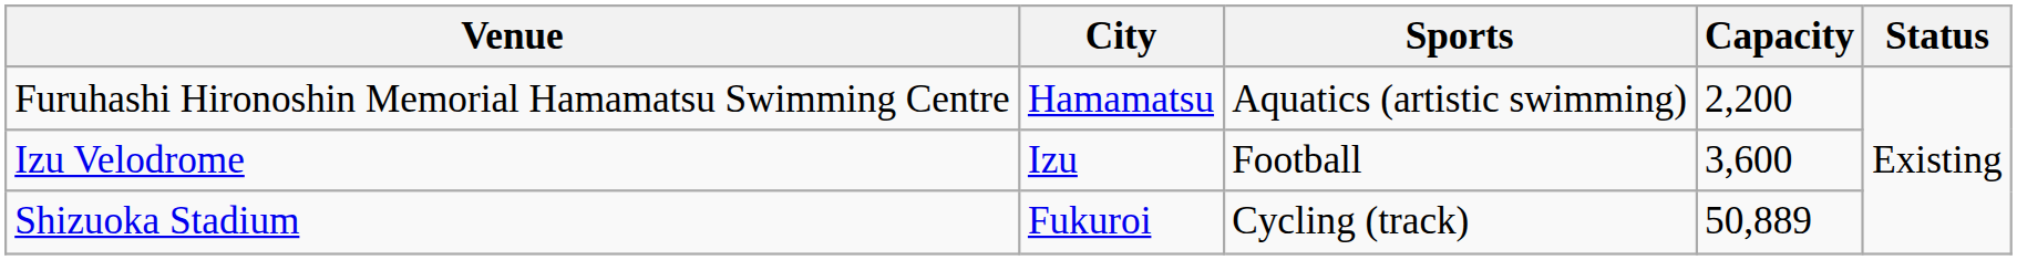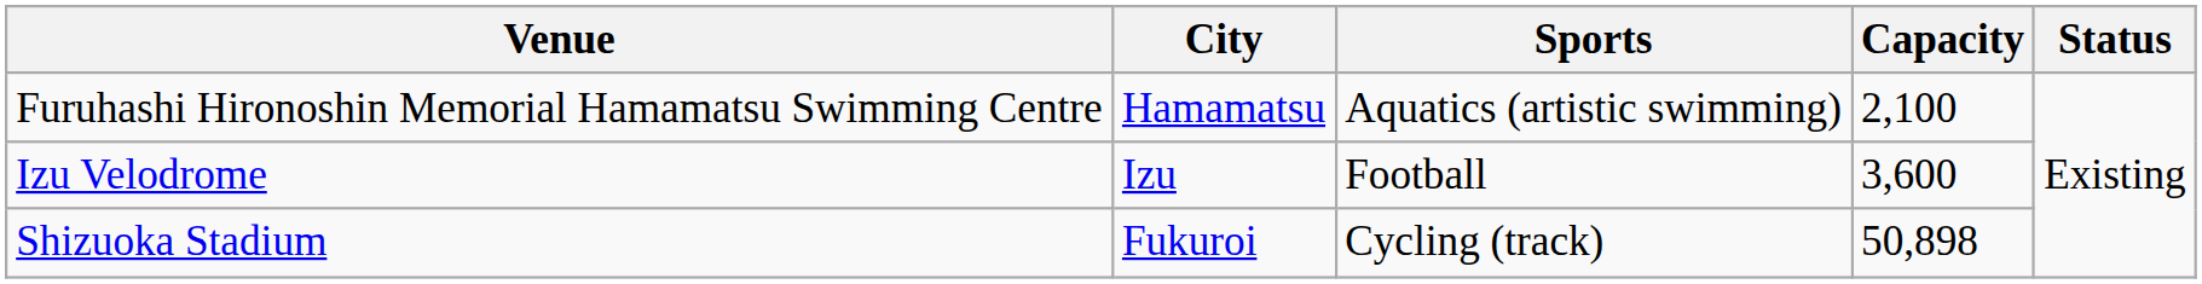Furuhashi Hironoshin Memorial Hamamatsu Swimming Centre | Capacity: 2,200 -> 2,100
Shizuoka Stadium | Capacity: 50,889 -> 50,898
